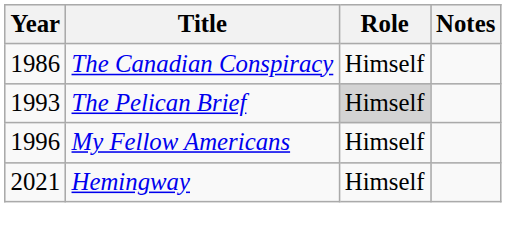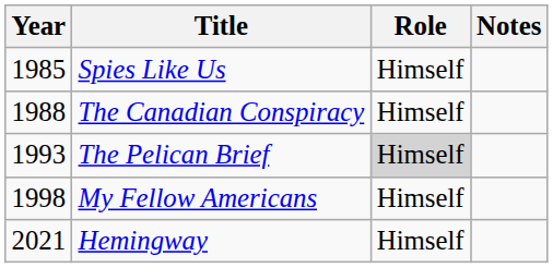+ row: 1985 | Spies Like Us | Himself
The Canadian Conspiracy | Year: 1986 -> 1988
My Fellow Americans | Year: 1996 -> 1998
